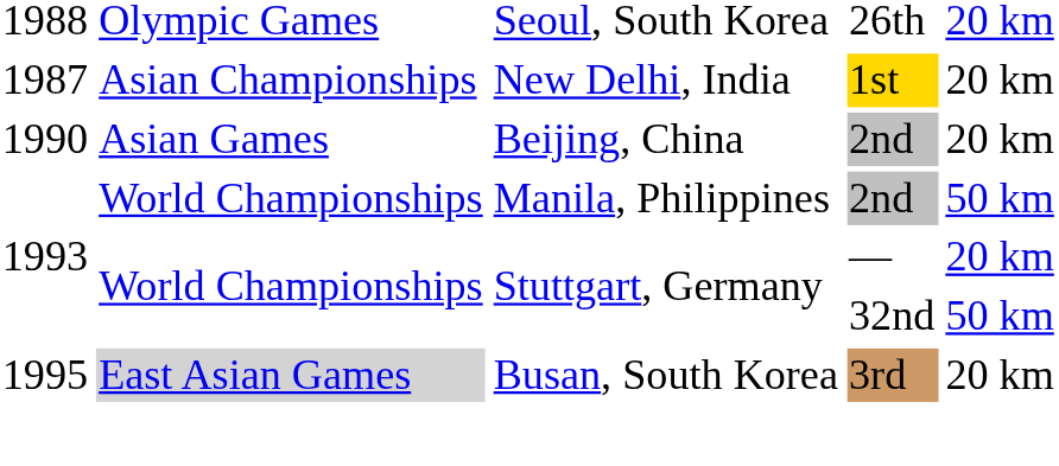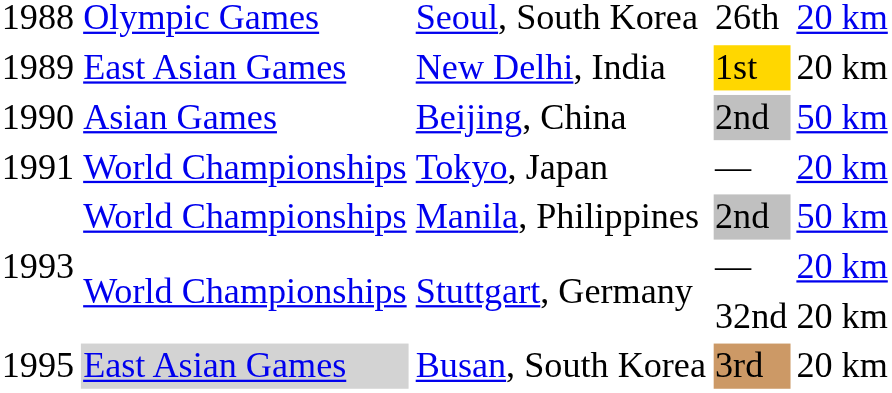New Delhi, India | column 1: 1987 -> 1989
New Delhi, India | column 2: Asian Championships -> East Asian Games
Beijing, China | column 5: 20 km -> 50 km
+ row: 1991 | World Championships | Tokyo, Japan | — | 20 km
Stuttgart, Germany / 32nd | column 5: 50 km -> 20 km
